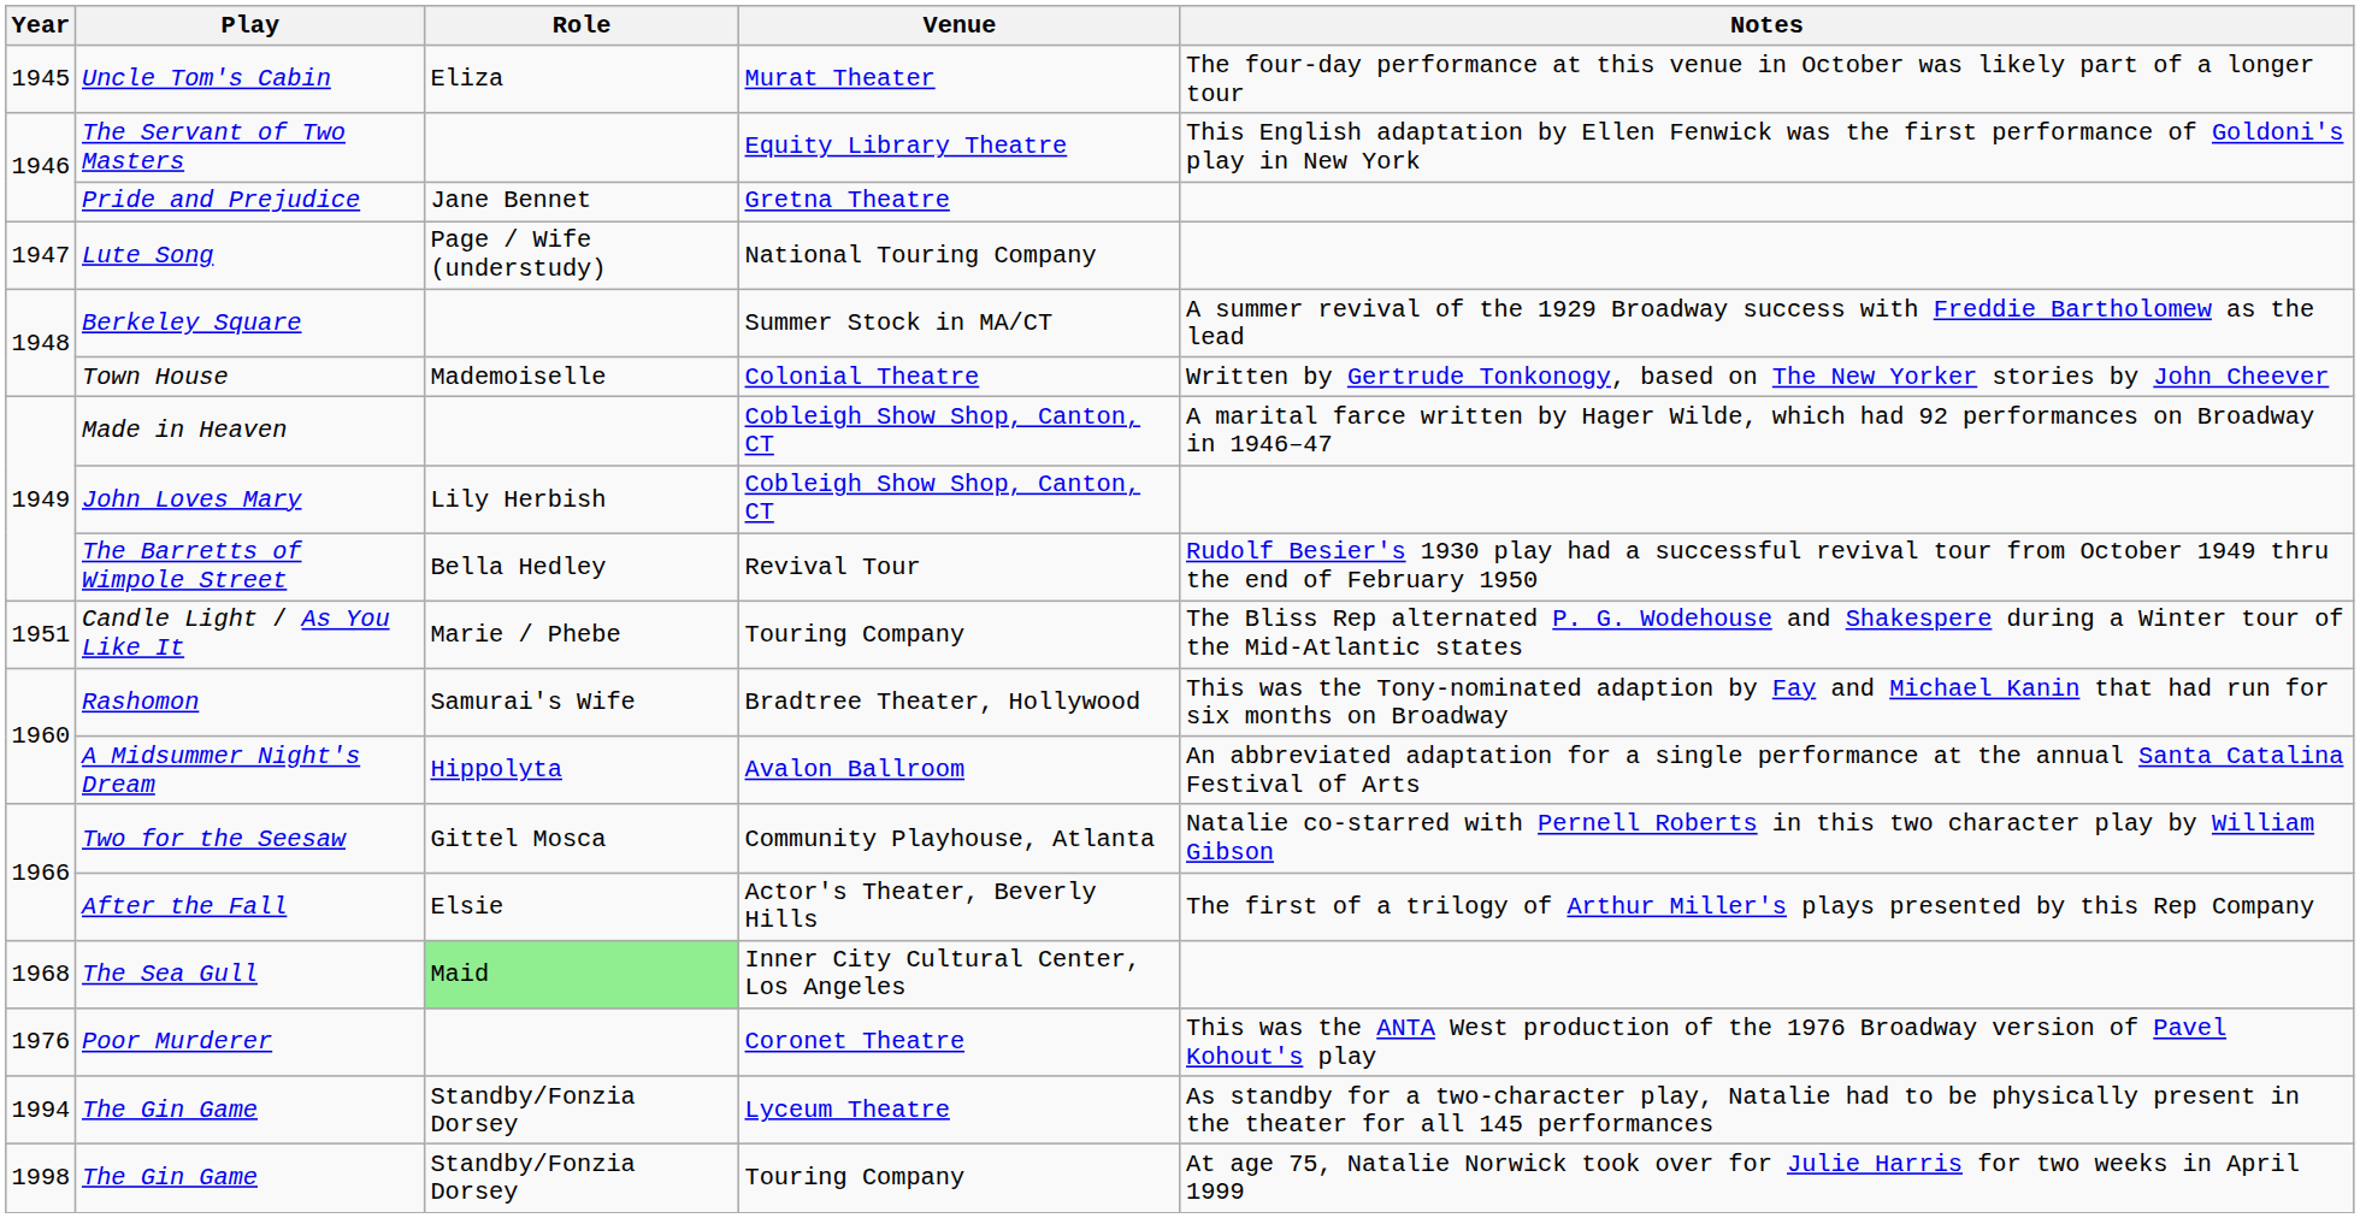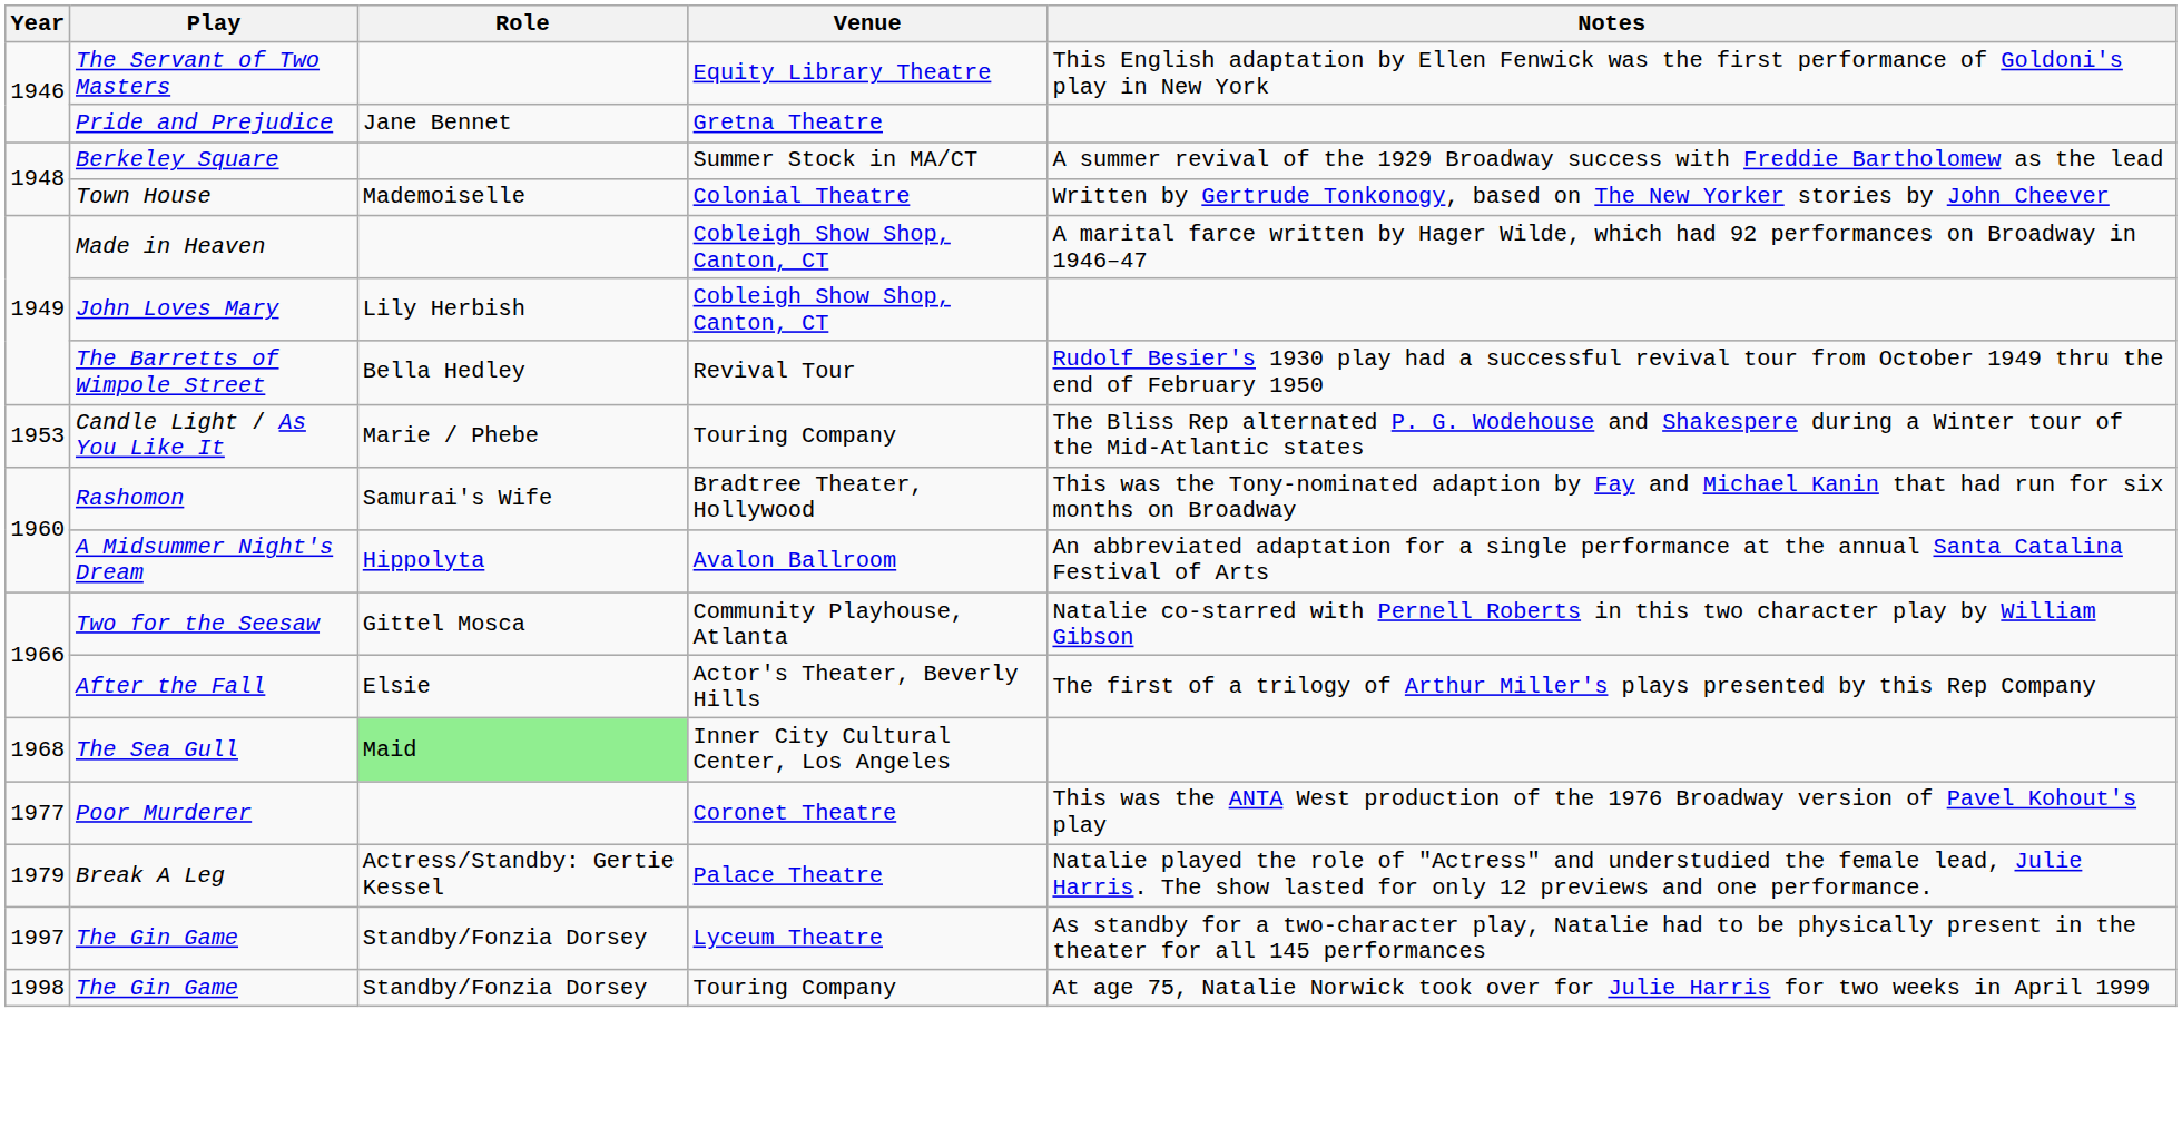- row: 1945 | Uncle Tom's Cabin | Eliza | Murat Theater | The four-day performance at this venue in October was likely part of a longer tour
- row: 1947 | Lute Song | Page / Wife (understudy) | National Touring Company
Candle Light / As You Like It | Year: 1951 -> 1953
Poor Murderer | Year: 1976 -> 1977
+ row: 1979 | Break A Leg | Actress/Standby: Gertie Kessel | Palace Theatre | Natalie played the role of "Actress" and understudied the female lead, Julie Harris. The show lasted for only 12 previews and one performance.
The Gin Game / Lyceum Theatre | Year: 1994 -> 1997
